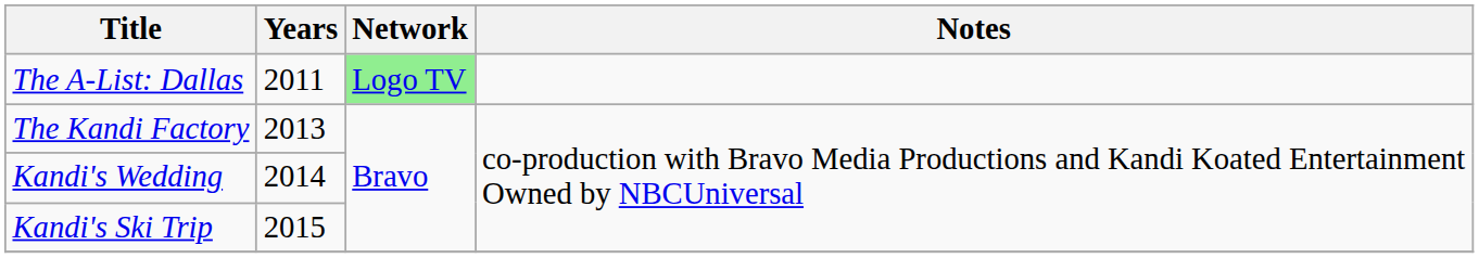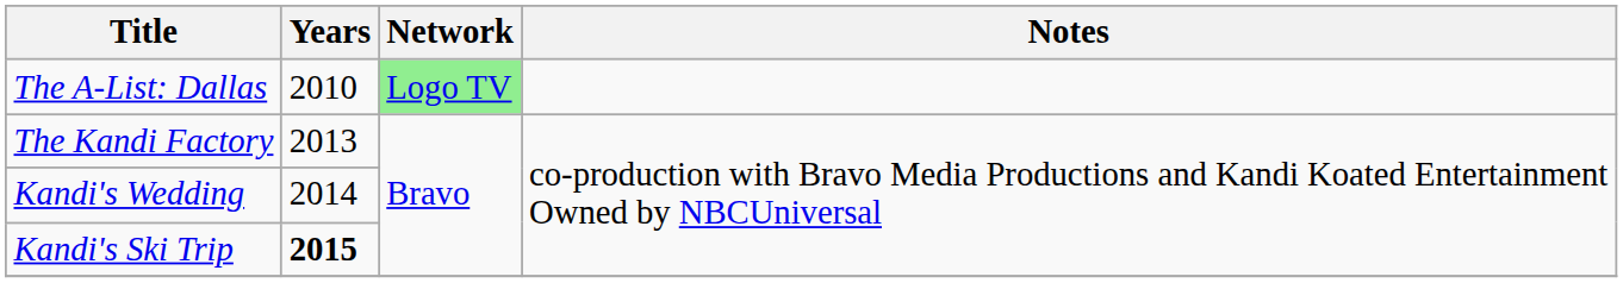The A-List: Dallas | Years: 2011 -> 2010
Kandi's Ski Trip | Years: normal -> bold
